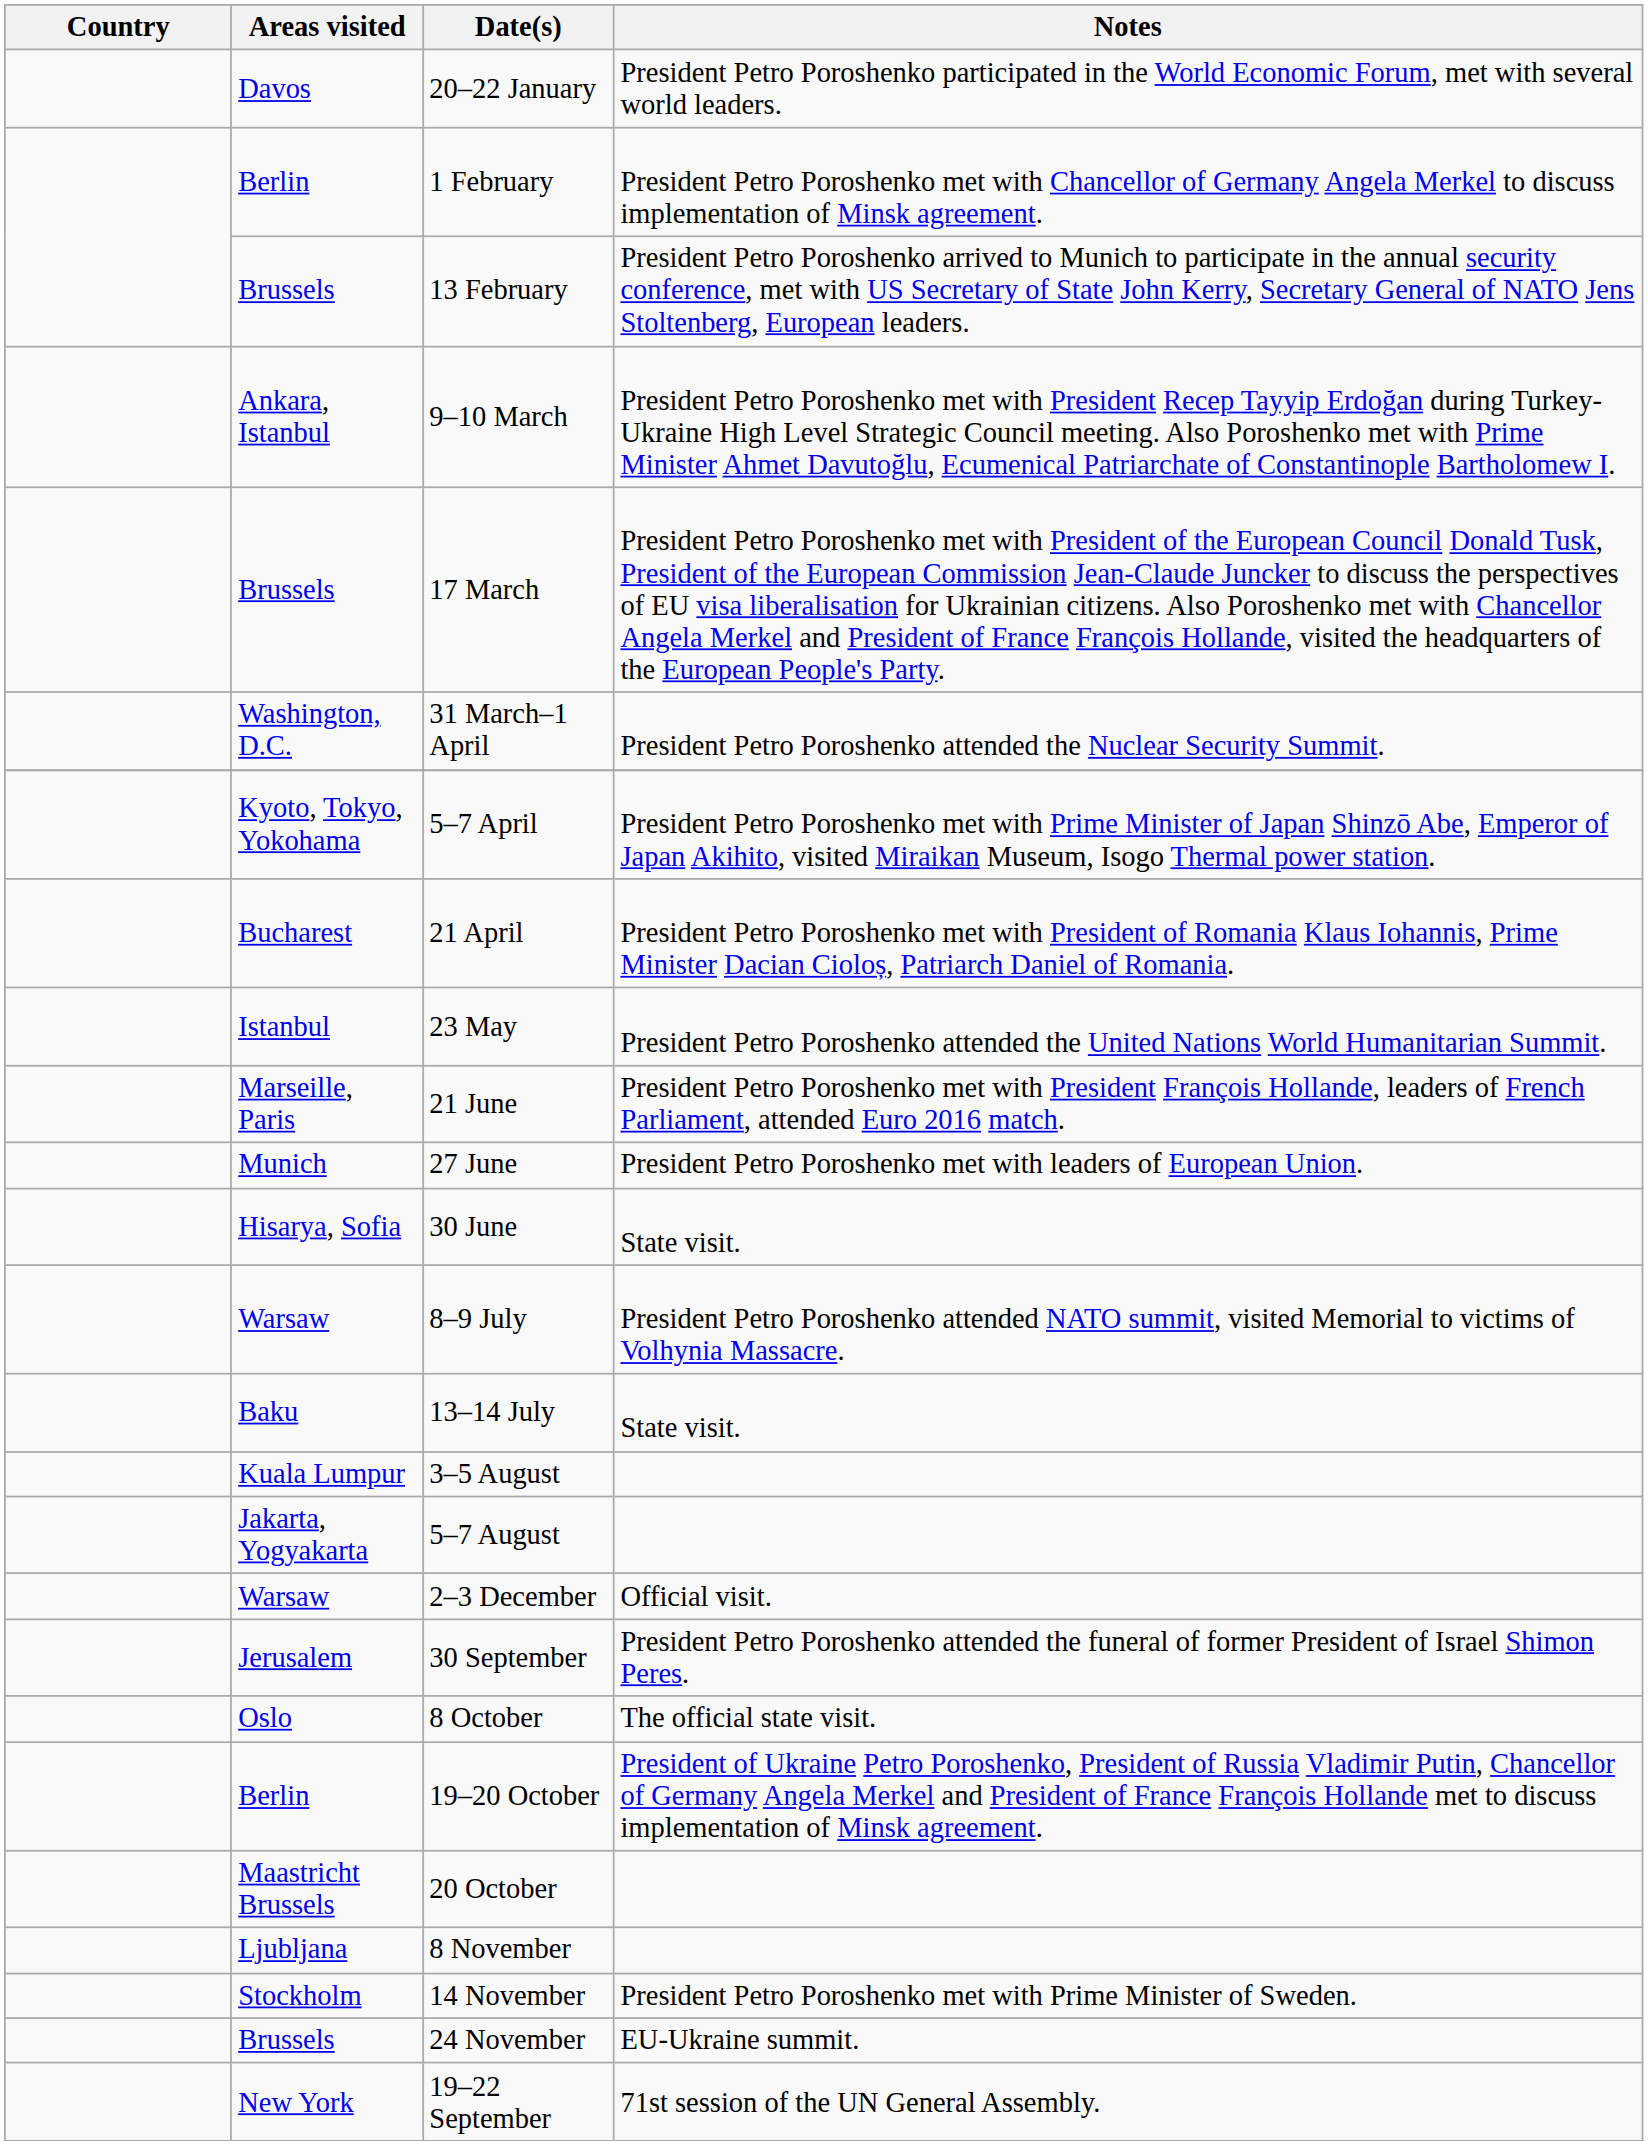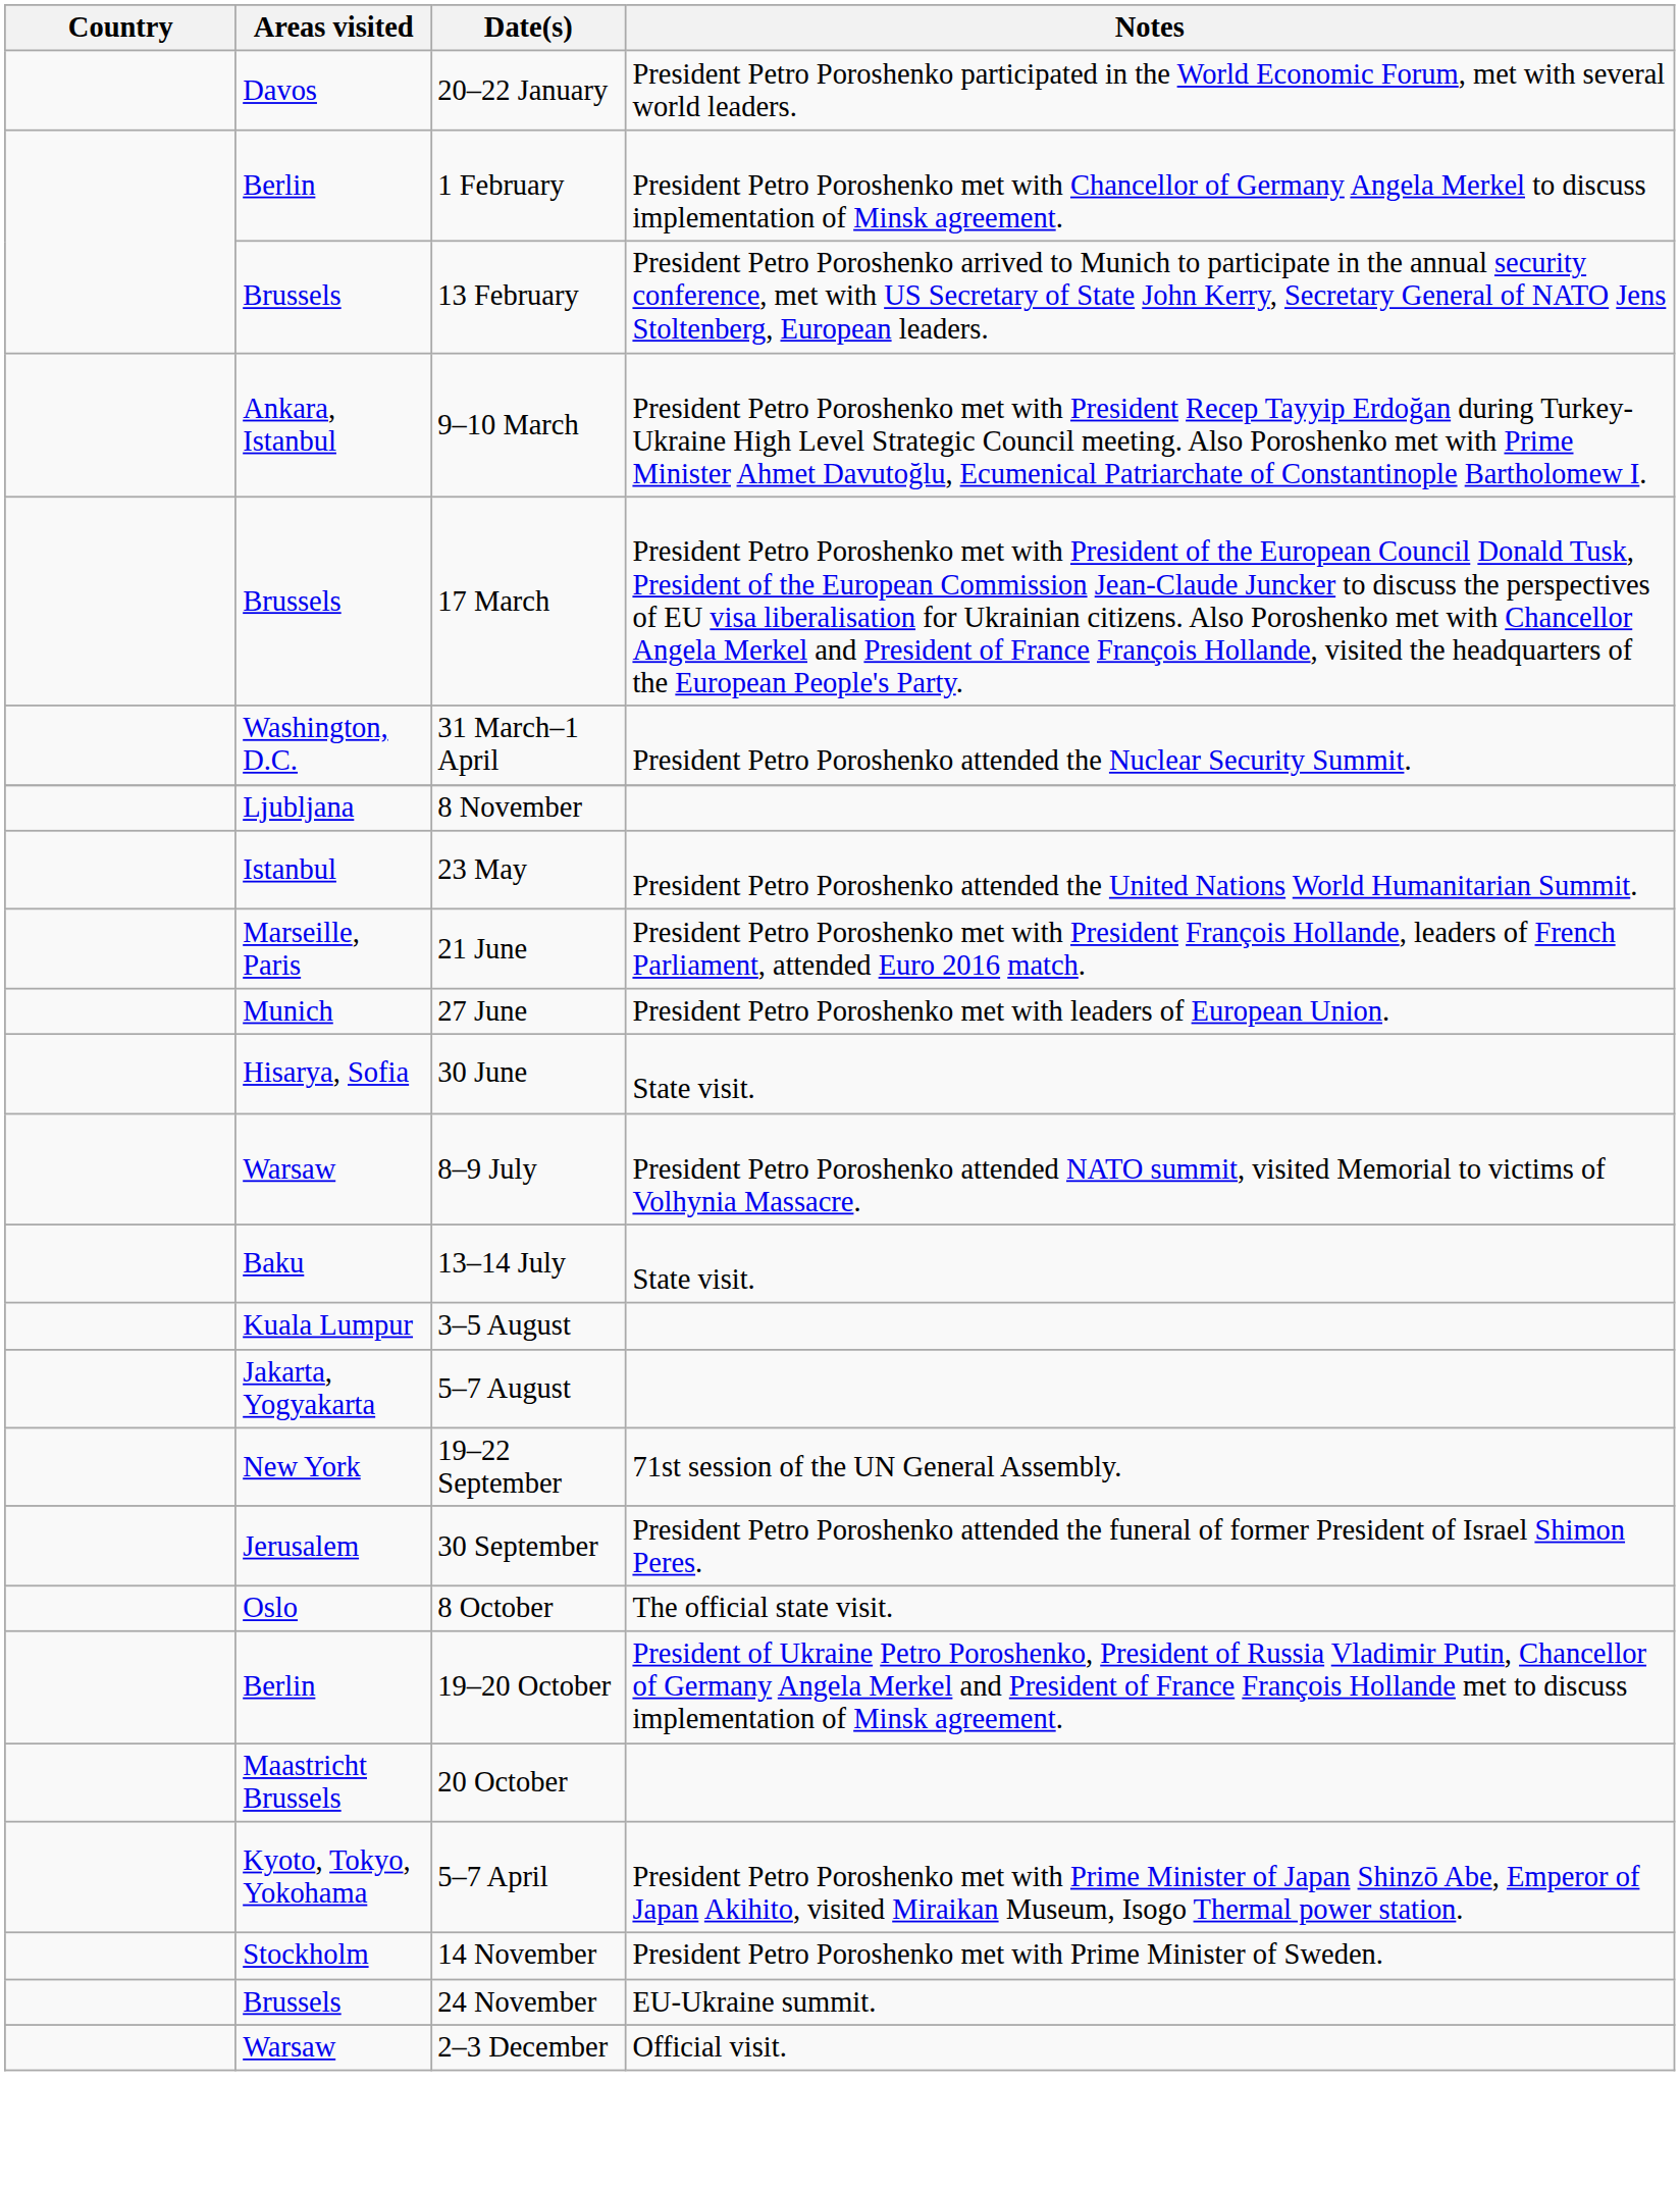rows swapped: 5–7 April <-> 8 November
- row: Bucharest | 21 April | President Petro Poroshenko met with President of Romania Klaus Iohannis, Prime Minister Dacian Cioloș, Patriarch Daniel of Romania.
rows swapped: 19–22 September <-> 2–3 December
